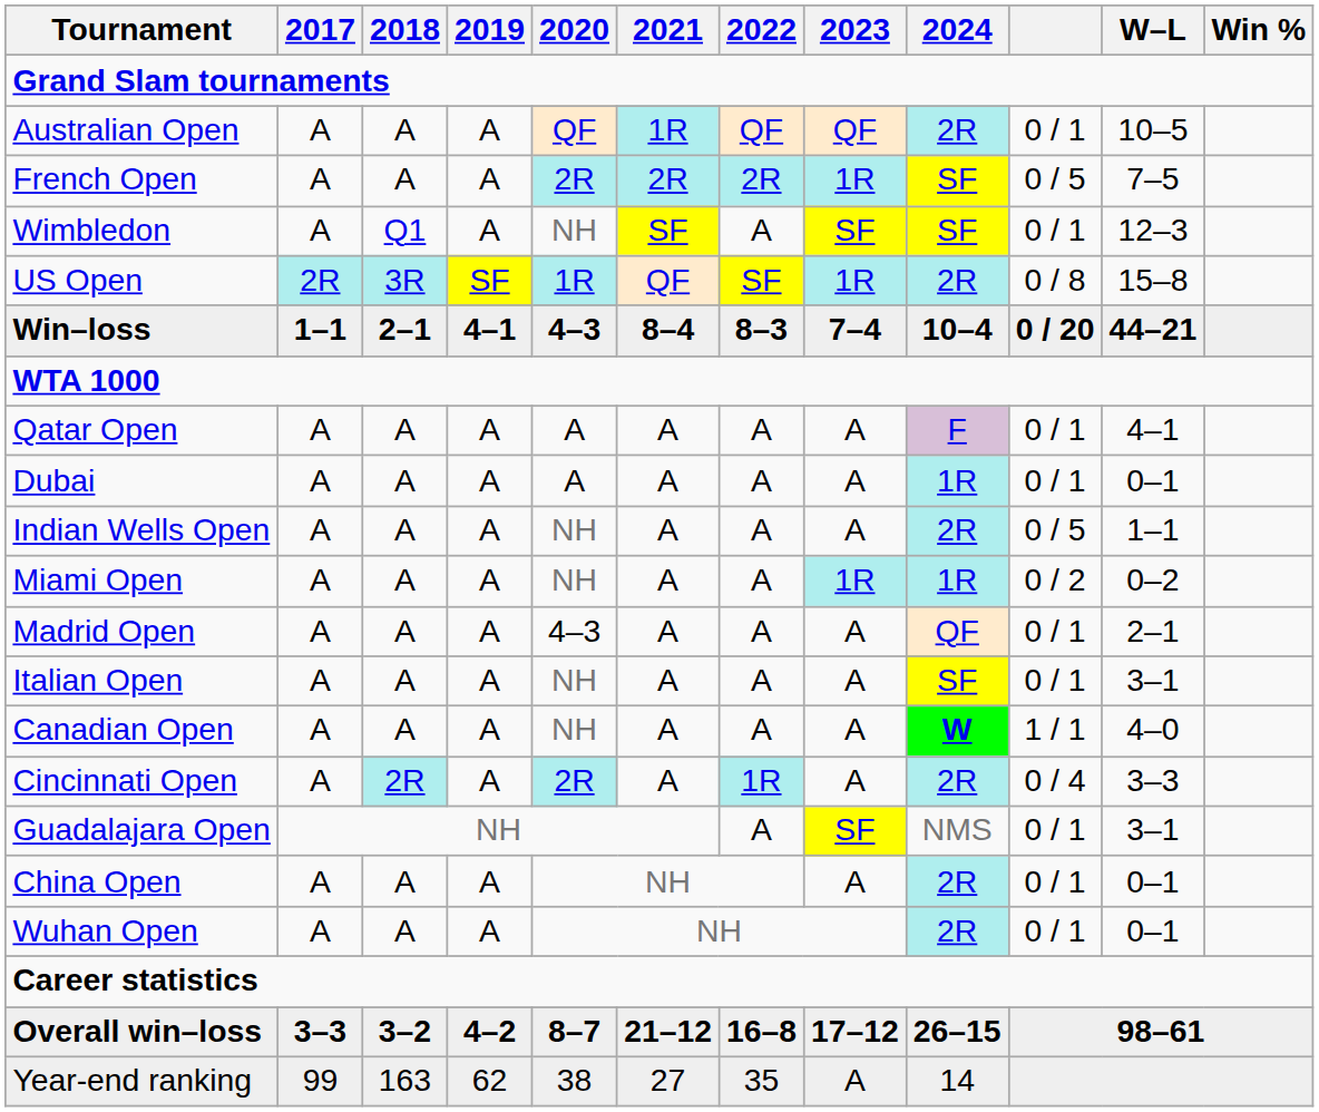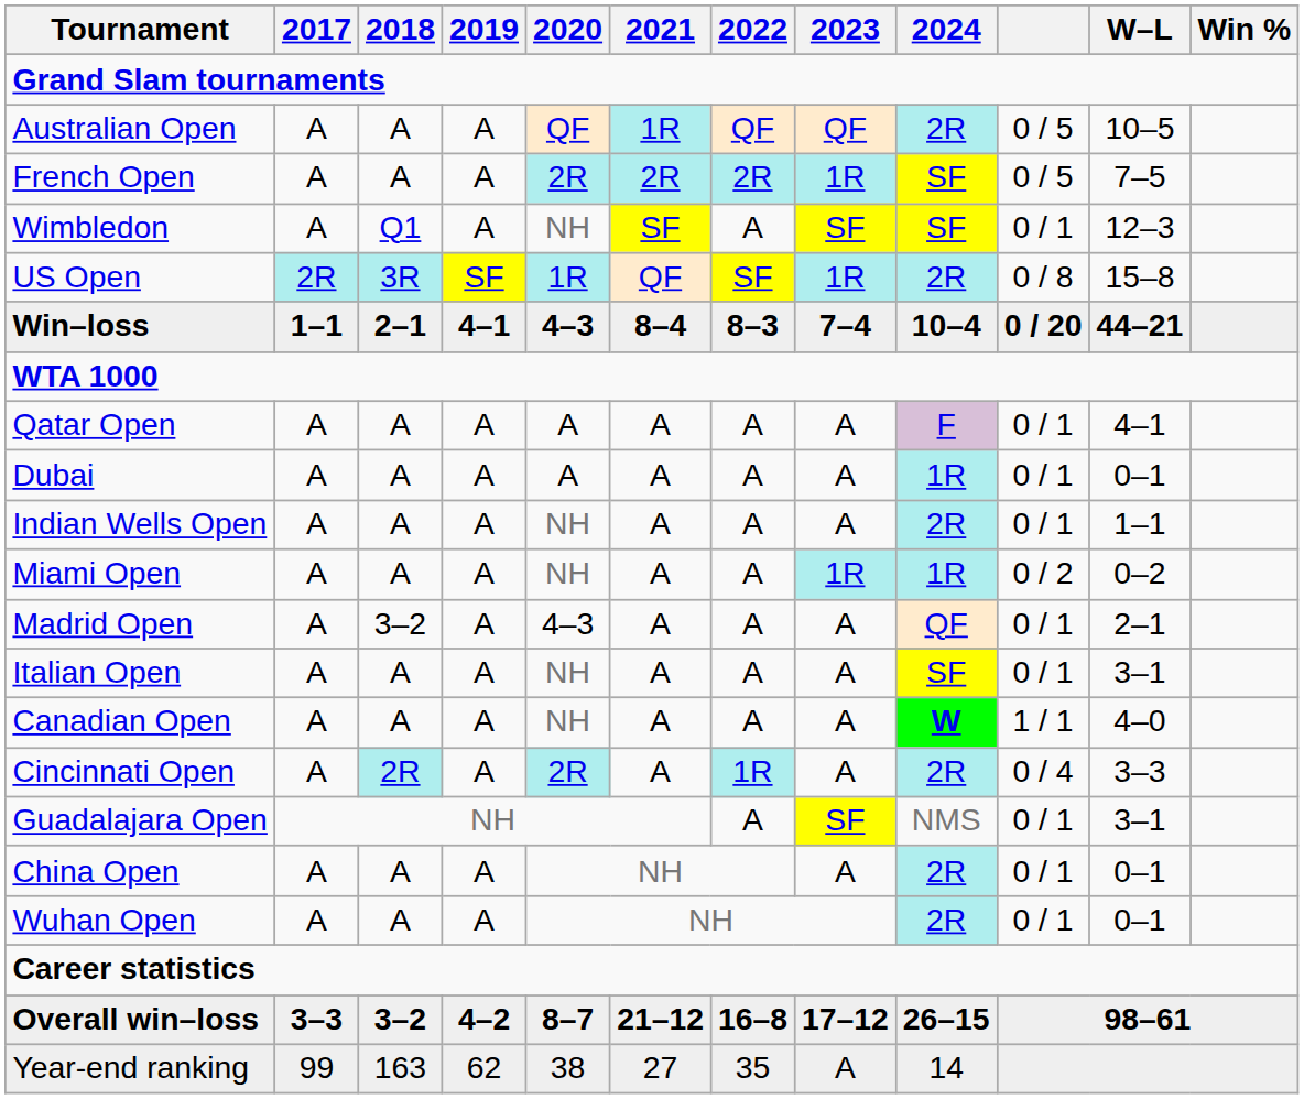Australian Open | column 10: 0 / 1 -> 0 / 5
Indian Wells Open | column 10: 0 / 5 -> 0 / 1
Madrid Open | 2018: A -> 3–2
